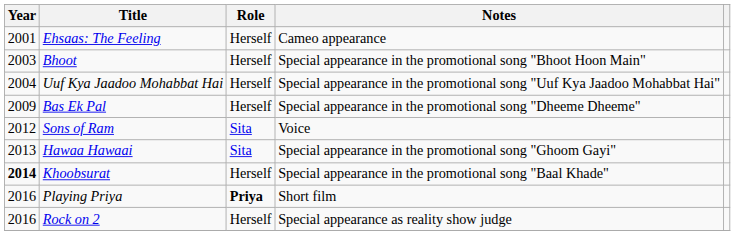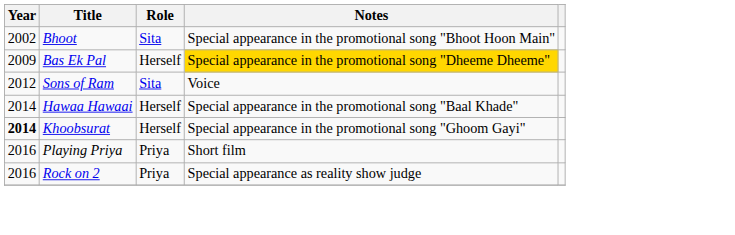- row: 2001 | Ehsaas: The Feeling | Herself | Cameo appearance
Bhoot | Year: 2003 -> 2002
Bhoot | Role: Herself -> Sita
- row: 2004 | Uuf Kya Jaadoo Mohabbat Hai | Herself | Special appearance in the promotional song "Uuf Kya Jaadoo Mohabbat Hai"
Bas Ek Pal | Notes: no background -> gold background
Hawaa Hawaai | Year: 2013 -> 2014
Hawaa Hawaai | Role: Sita -> Herself
Hawaa Hawaai | Notes: Special appearance in the promotional song "Ghoom Gayi" -> Special appearance in the promotional song "Baal Khade"
Khoobsurat | Notes: Special appearance in the promotional song "Baal Khade" -> Special appearance in the promotional song "Ghoom Gayi"
Playing Priya | Role: bold -> normal
Rock on 2 | Role: Herself -> Priya
